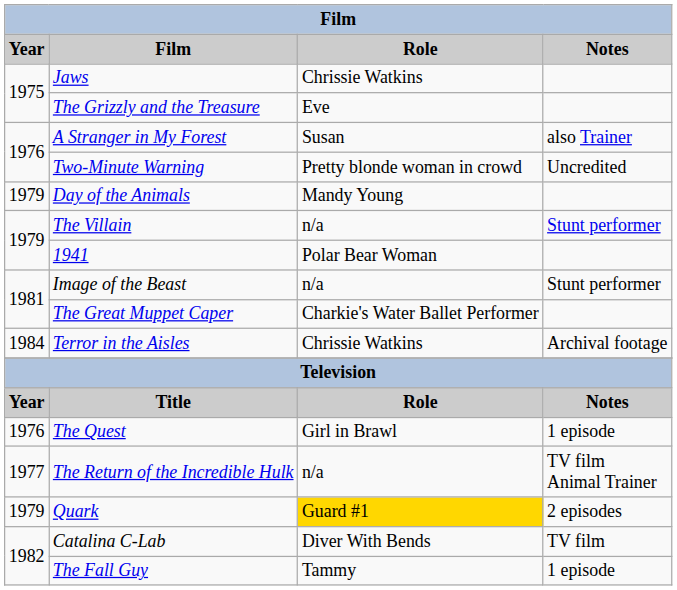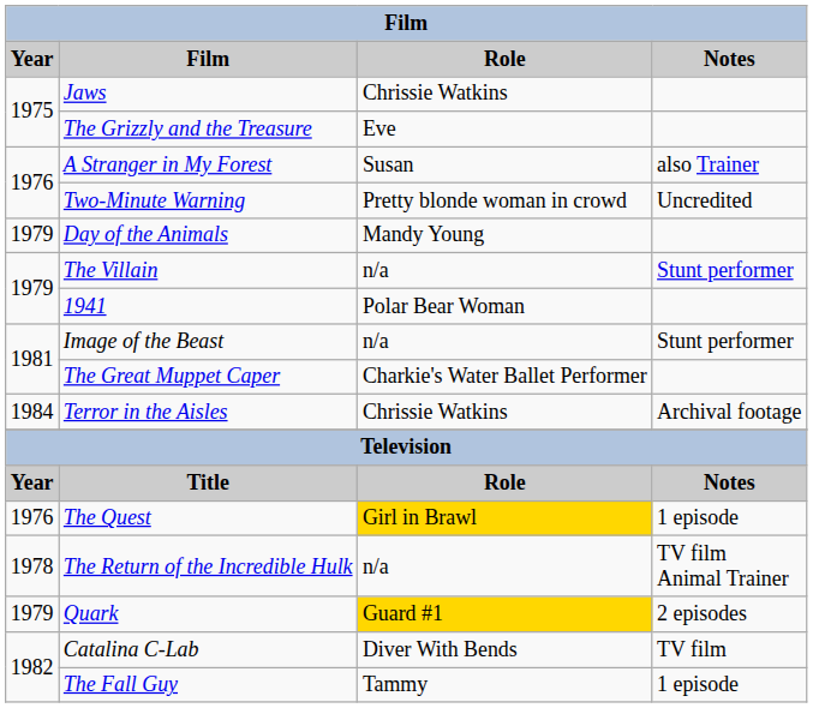The Quest | Role: no background -> gold background
The Return of the Incredible Hulk | Year: 1977 -> 1978
